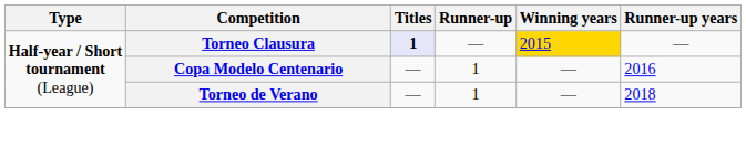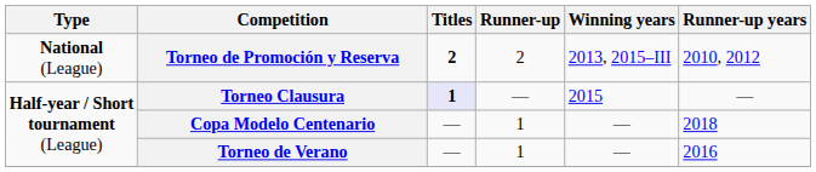+ row: National (League) | Torneo de Promoción y Reserva | 2 | 2 | 2013, 2015–III | 2010, 2012
Torneo Clausura | Winning years: gold background -> no background
Copa Modelo Centenario | Runner-up years: 2016 -> 2018
Torneo de Verano | Runner-up years: 2018 -> 2016
